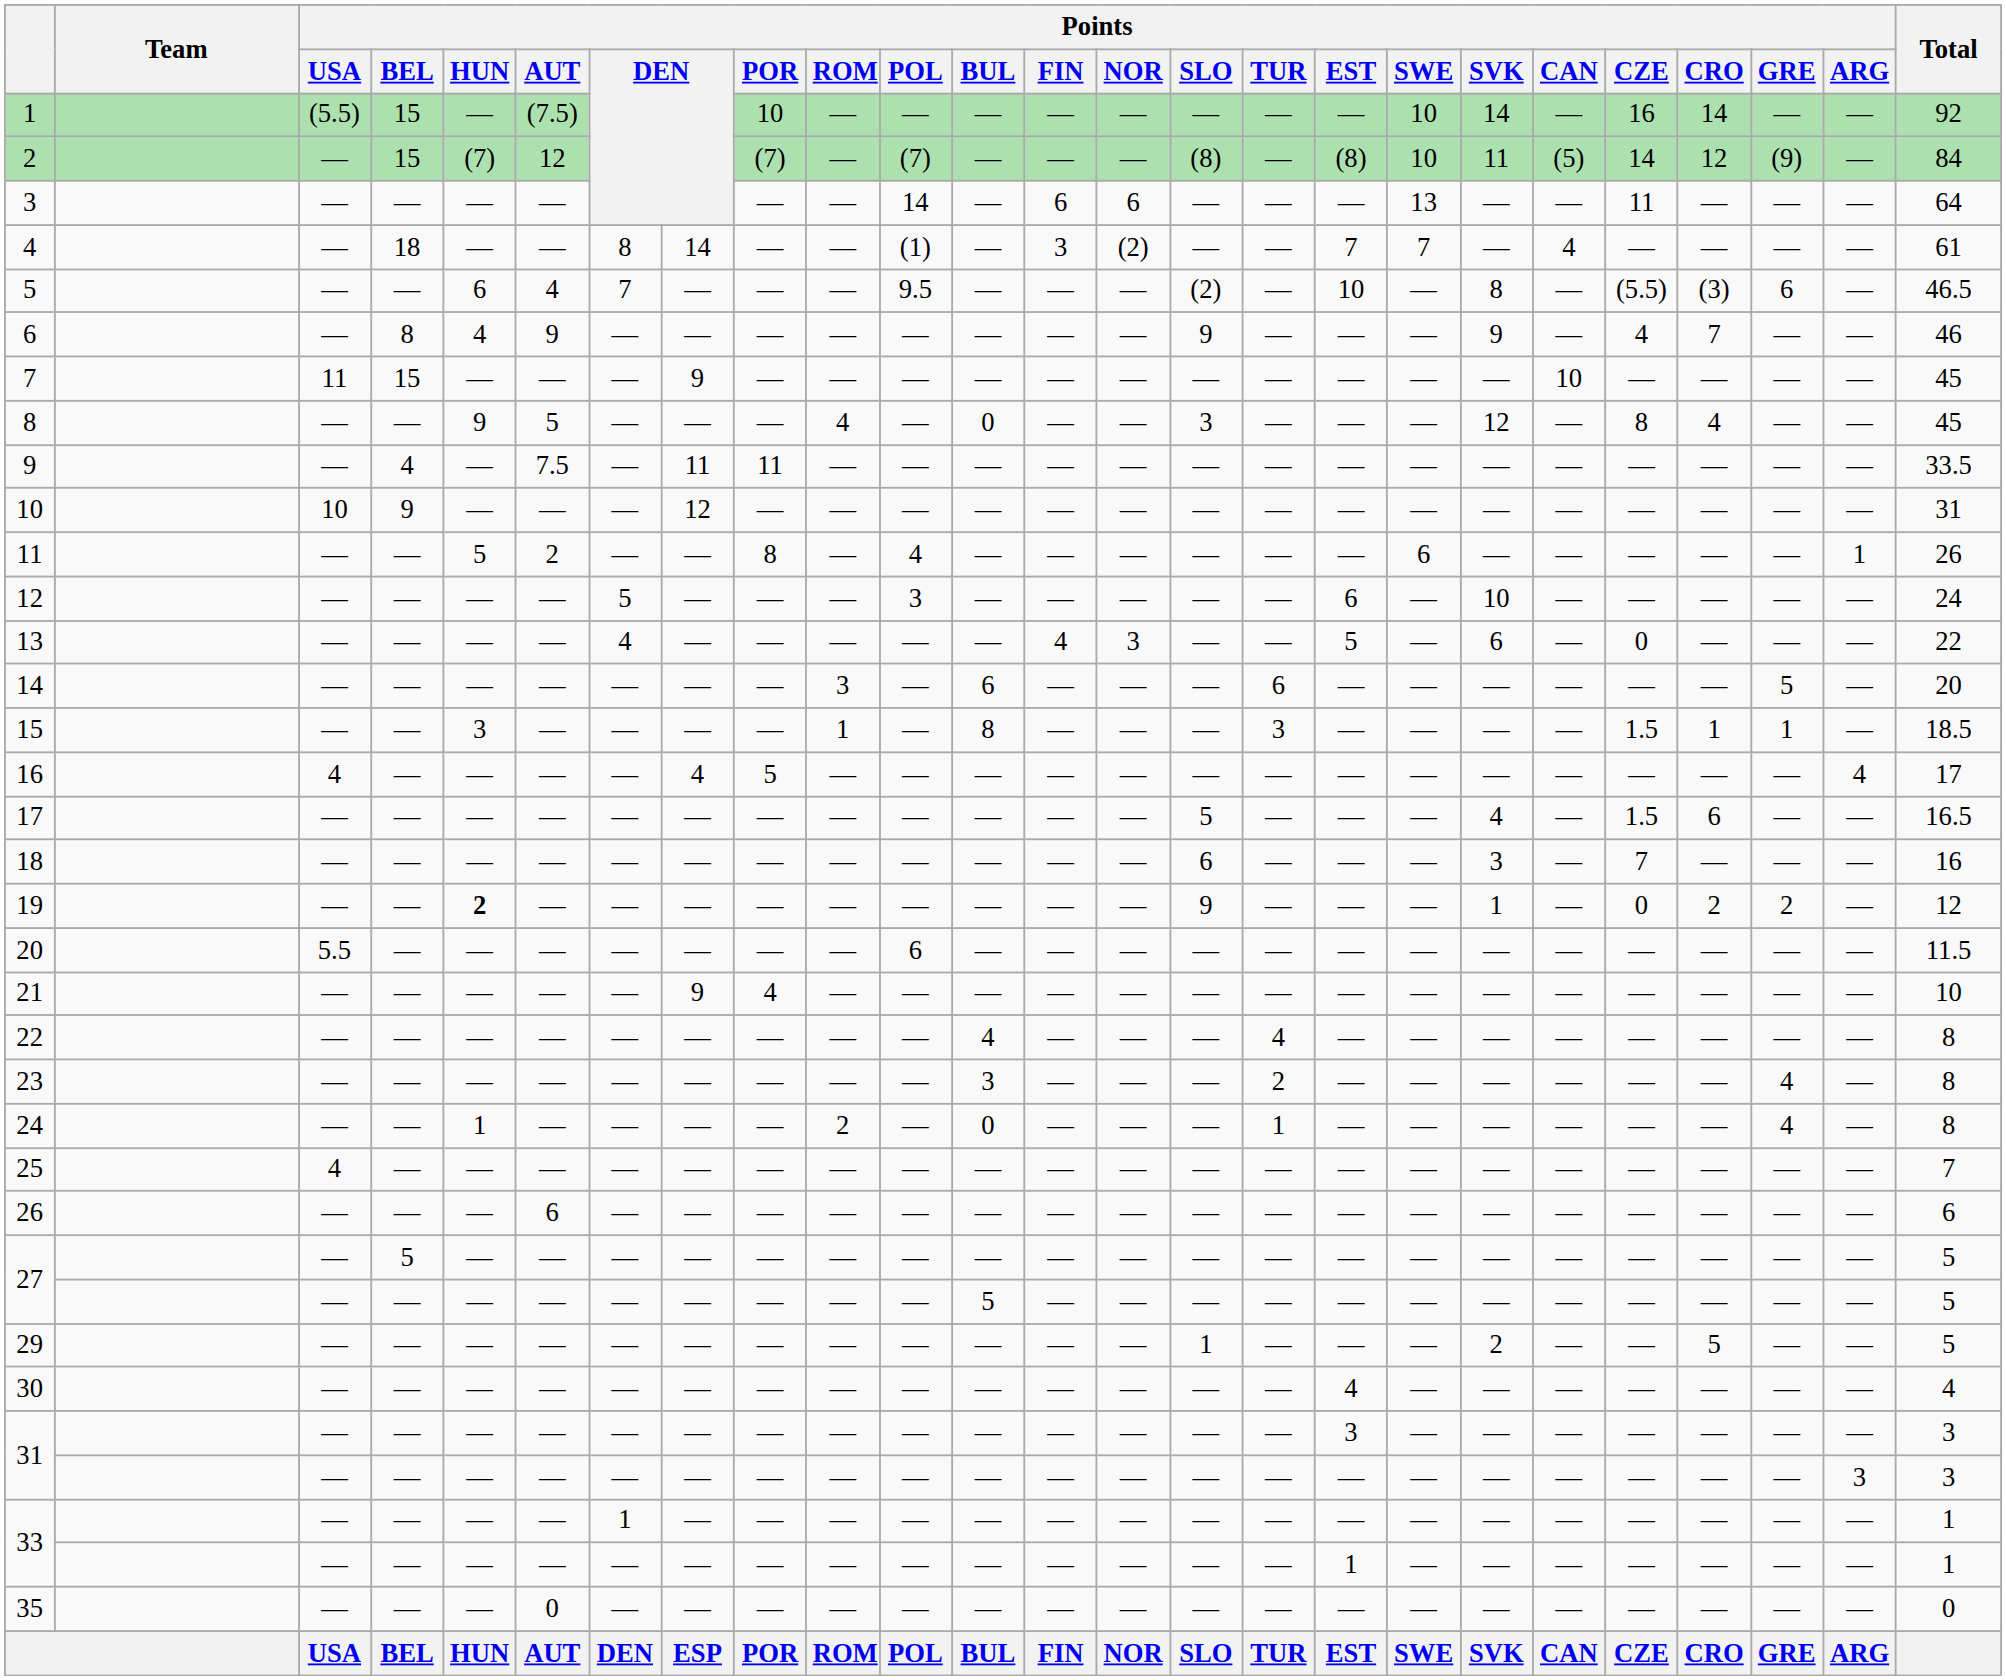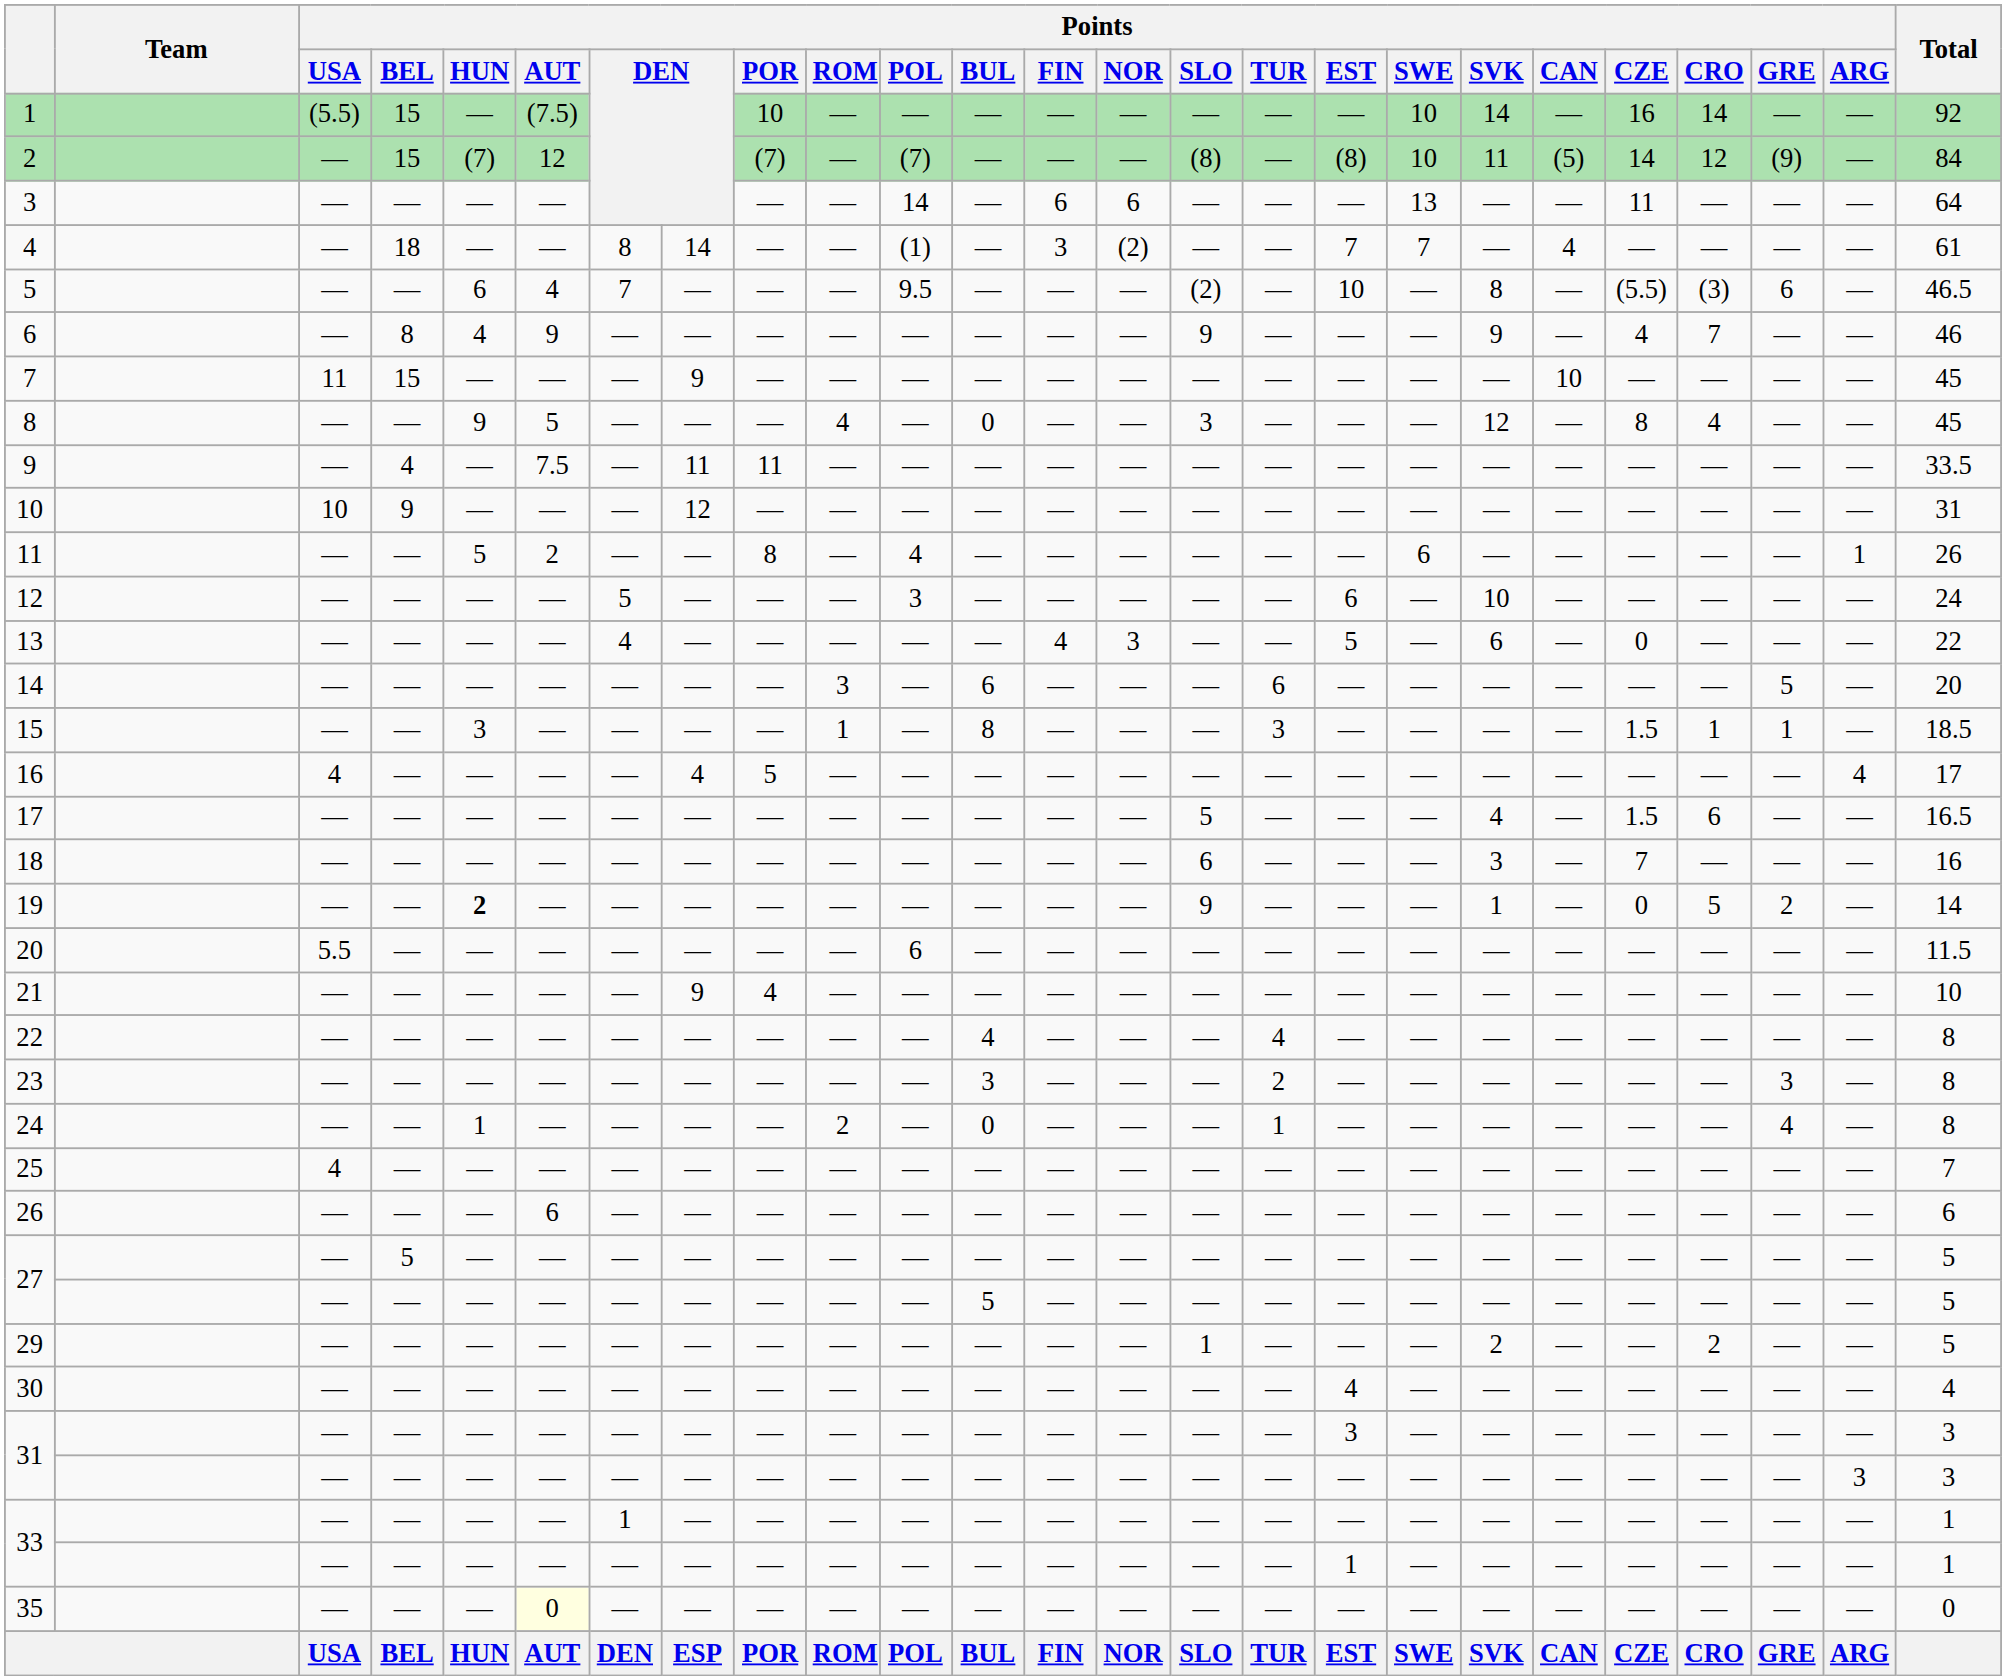19 | Points / CRO: 2 -> 5
19 | Total: 12 -> 14
23 | Points / GRE: 4 -> 3
29 | Points / CRO: 5 -> 2
35 | Points / AUT: no background -> lightyellow background
